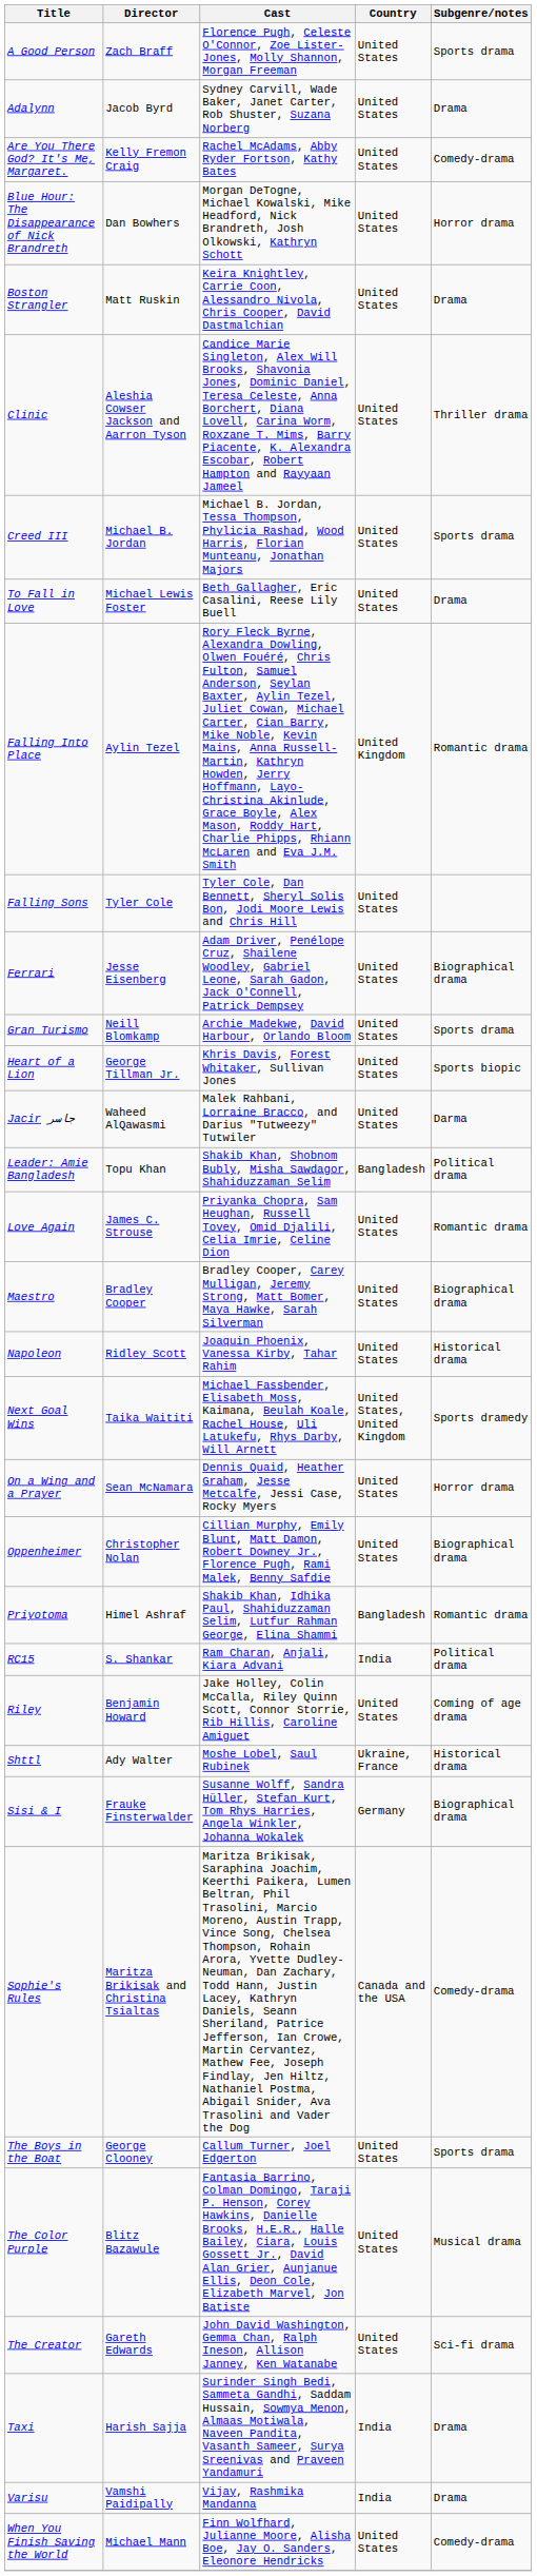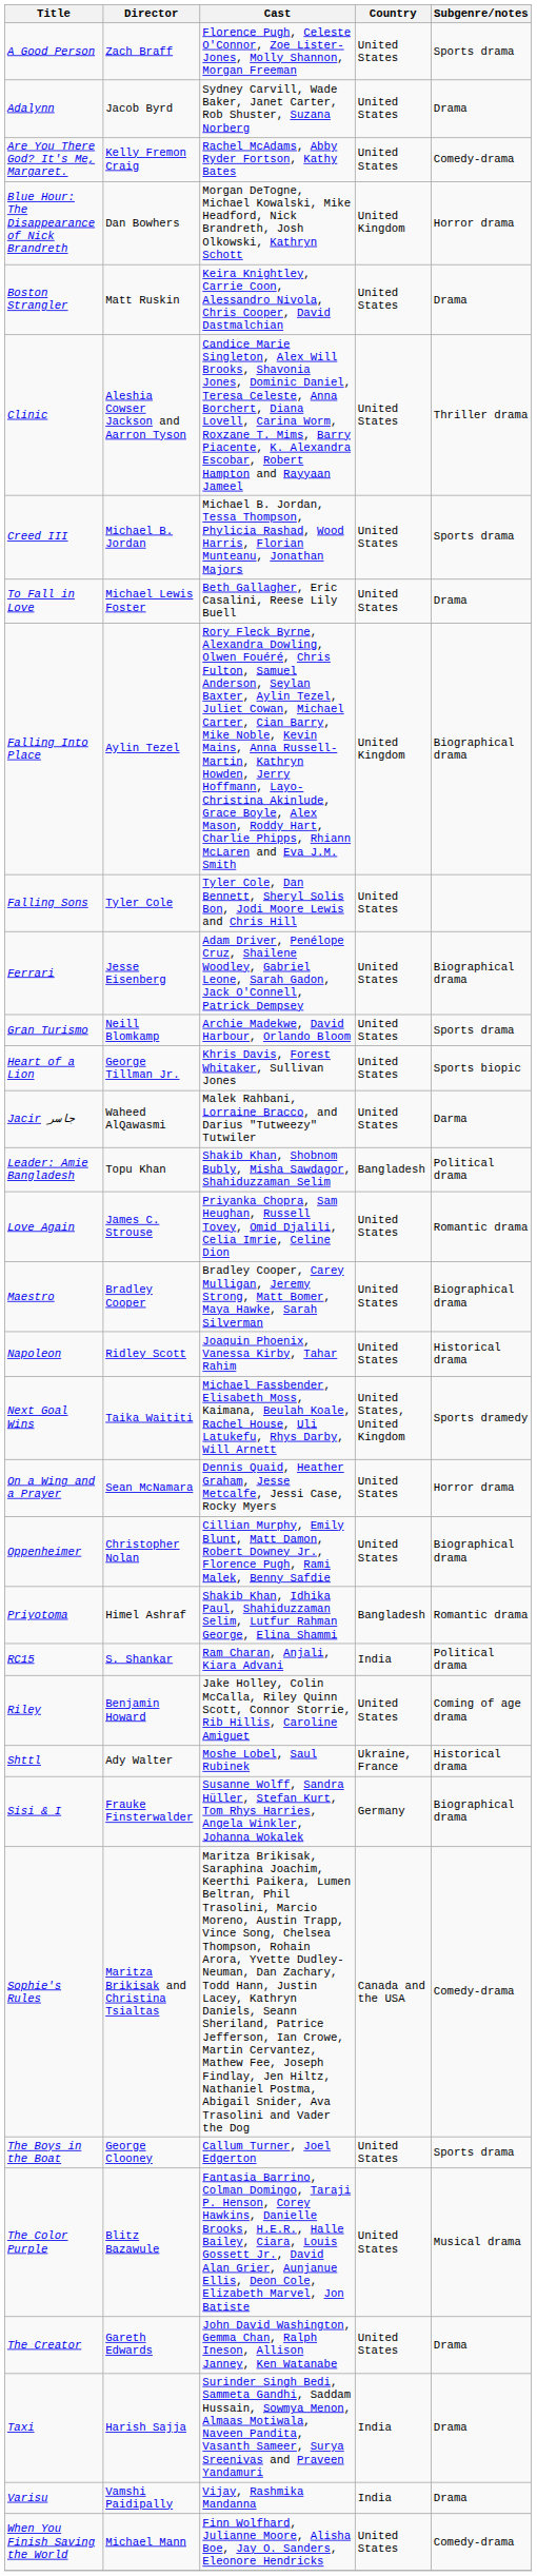Blue Hour: The Disappearance of Nick Brandreth | Country: United States -> United Kingdom
Falling Into Place | Subgenre/notes: Romantic drama -> Biographical drama
The Creator | Subgenre/notes: Sci-fi drama -> Drama
